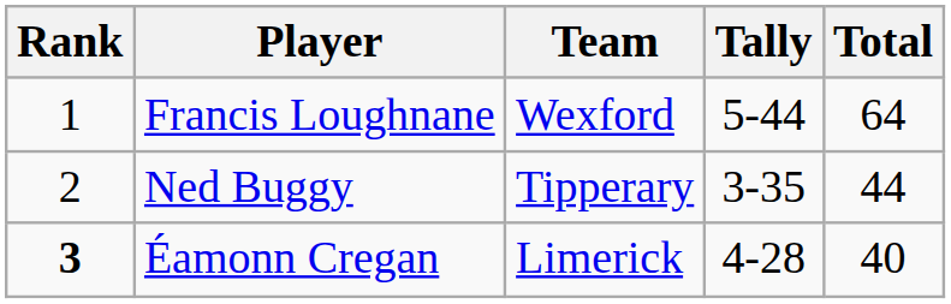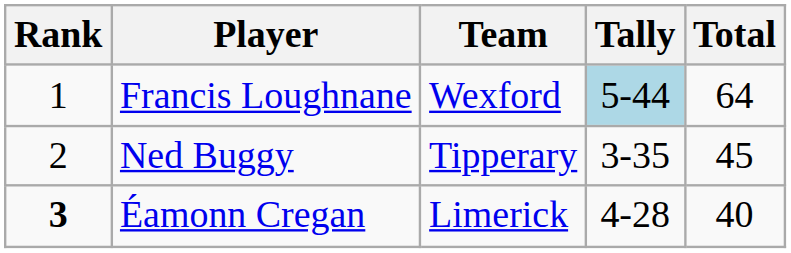Francis Loughnane | Tally: no background -> lightblue background
Ned Buggy | Total: 44 -> 45
